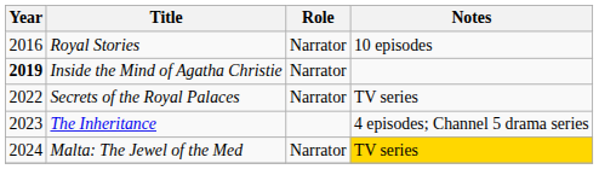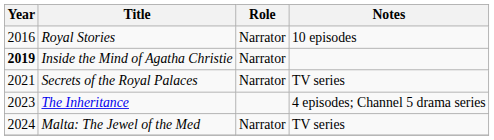Secrets of the Royal Palaces | Year: 2022 -> 2021
Malta: The Jewel of the Med | Notes: gold background -> no background
